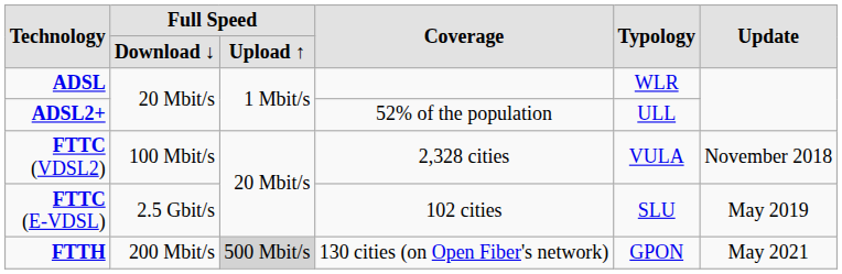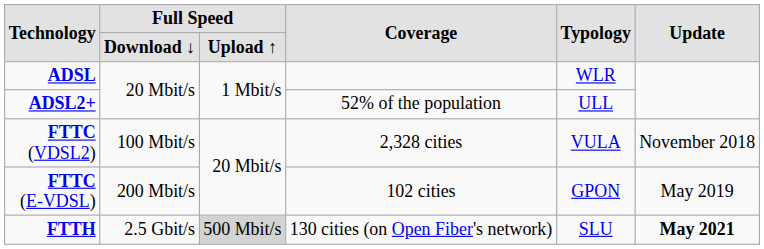FTTC (E-VDSL) | Full Speed / Download ↓: 2.5 Gbit/s -> 200 Mbit/s
FTTC (E-VDSL) | Typology: SLU -> GPON
FTTH | Full Speed / Download ↓: 200 Mbit/s -> 2.5 Gbit/s
FTTH | Typology: GPON -> SLU
FTTH | Update: normal -> bold
